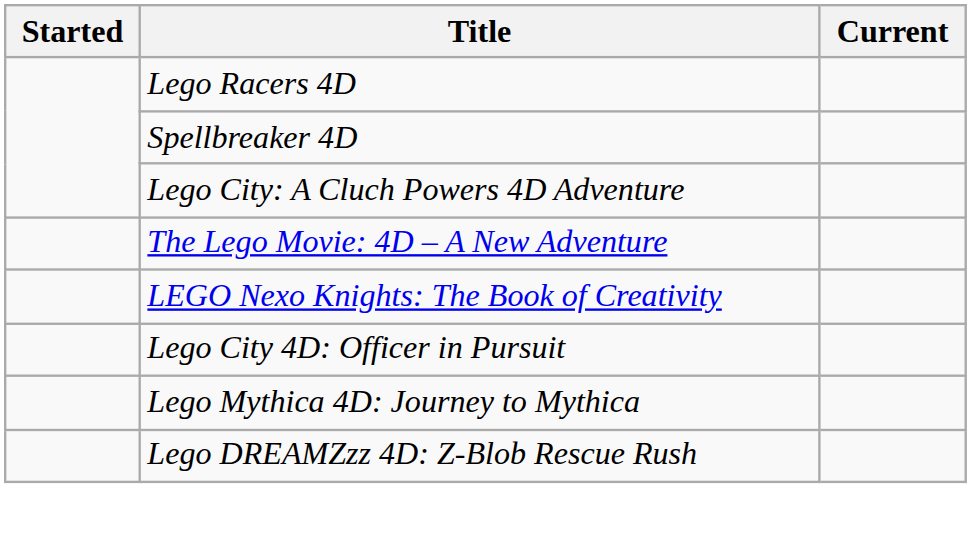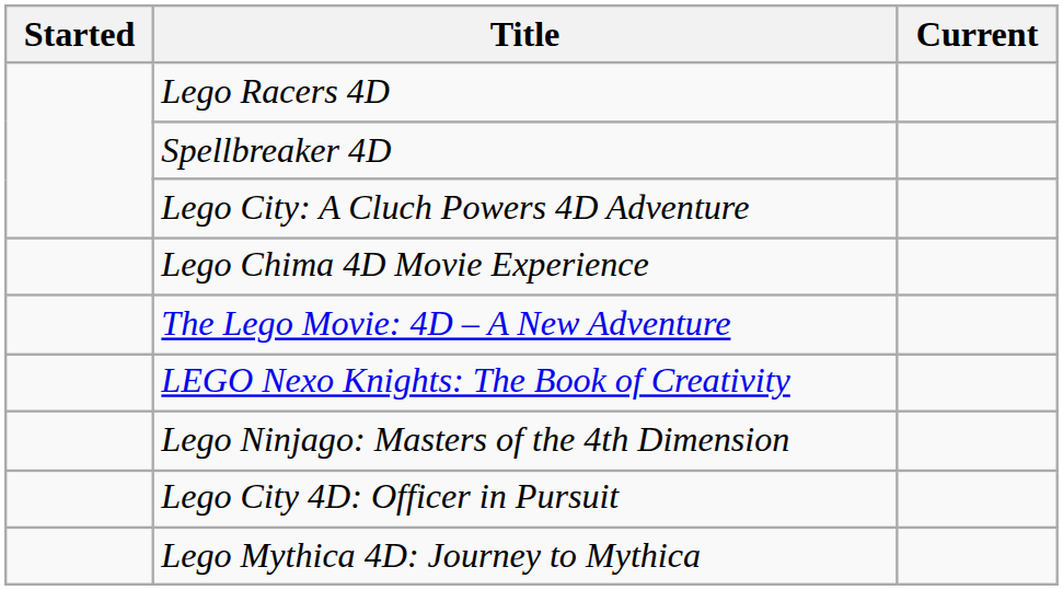+ row: Lego Chima 4D Movie Experience
+ row: Lego Ninjago: Masters of the 4th Dimension
- row: Lego DREAMZzz 4D: Z-Blob Rescue Rush
